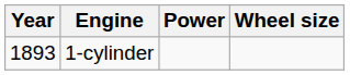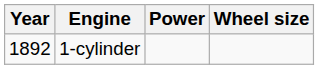1-cylinder | Year: 1893 -> 1892
